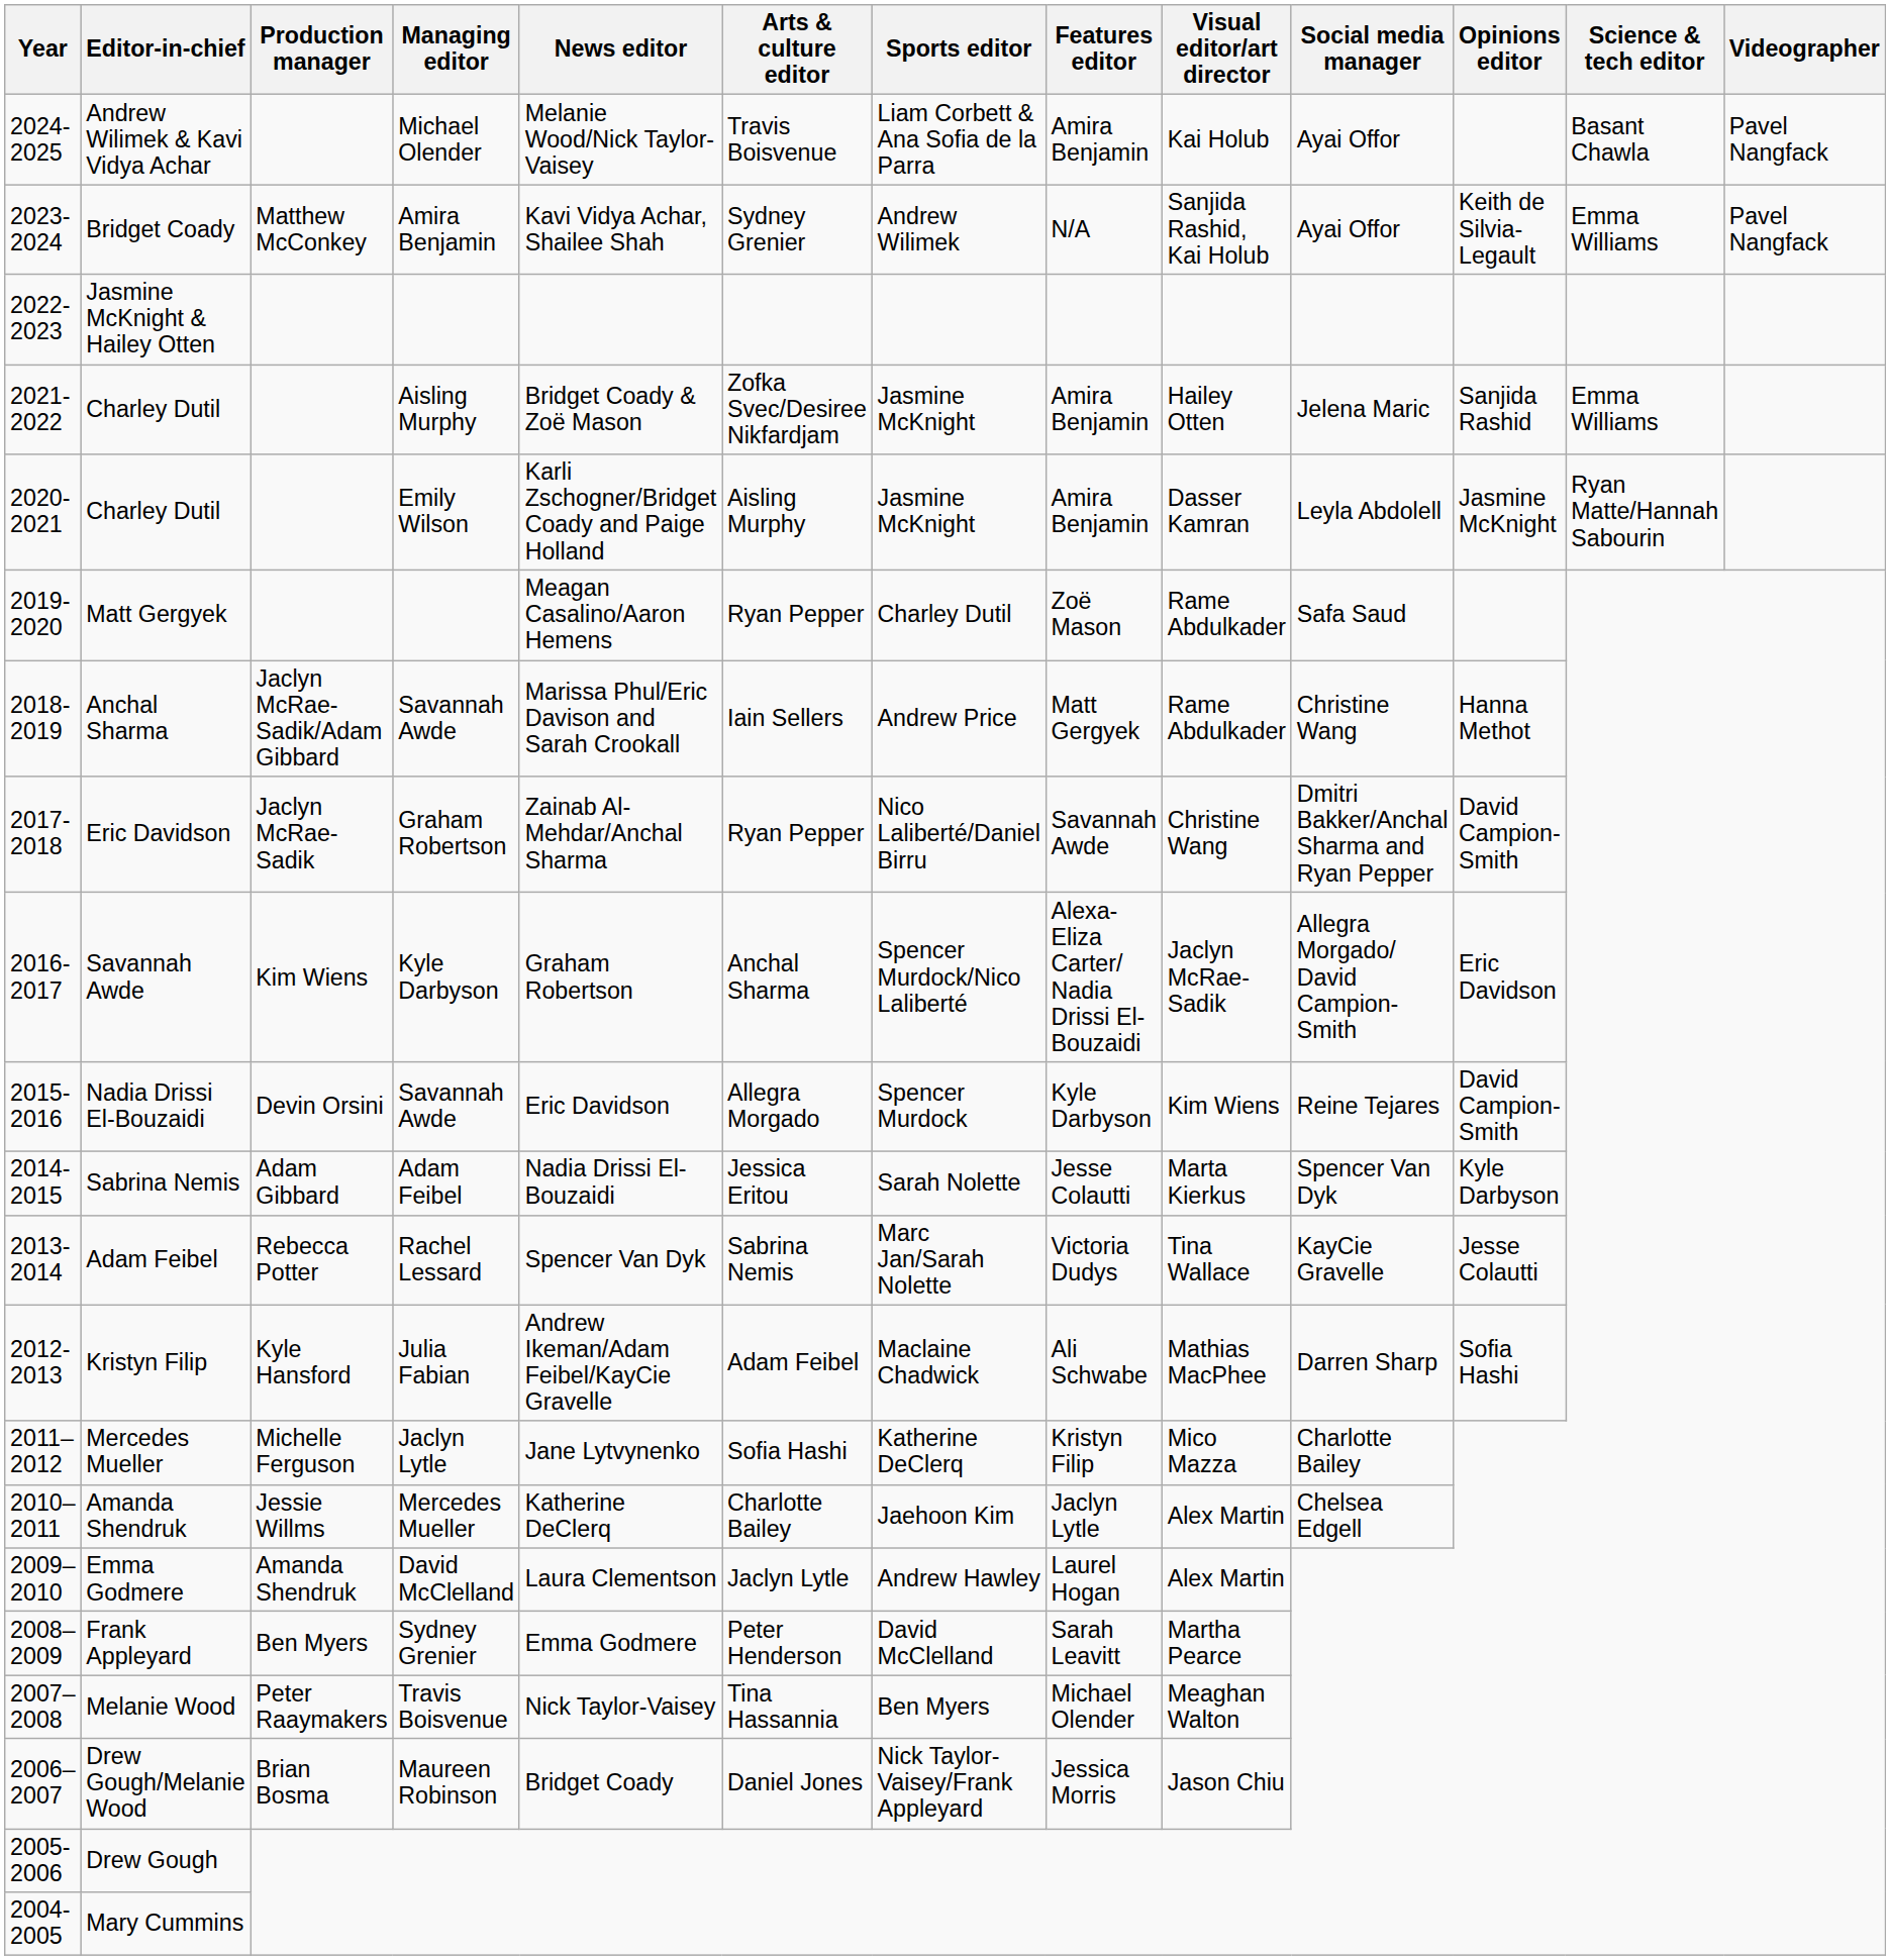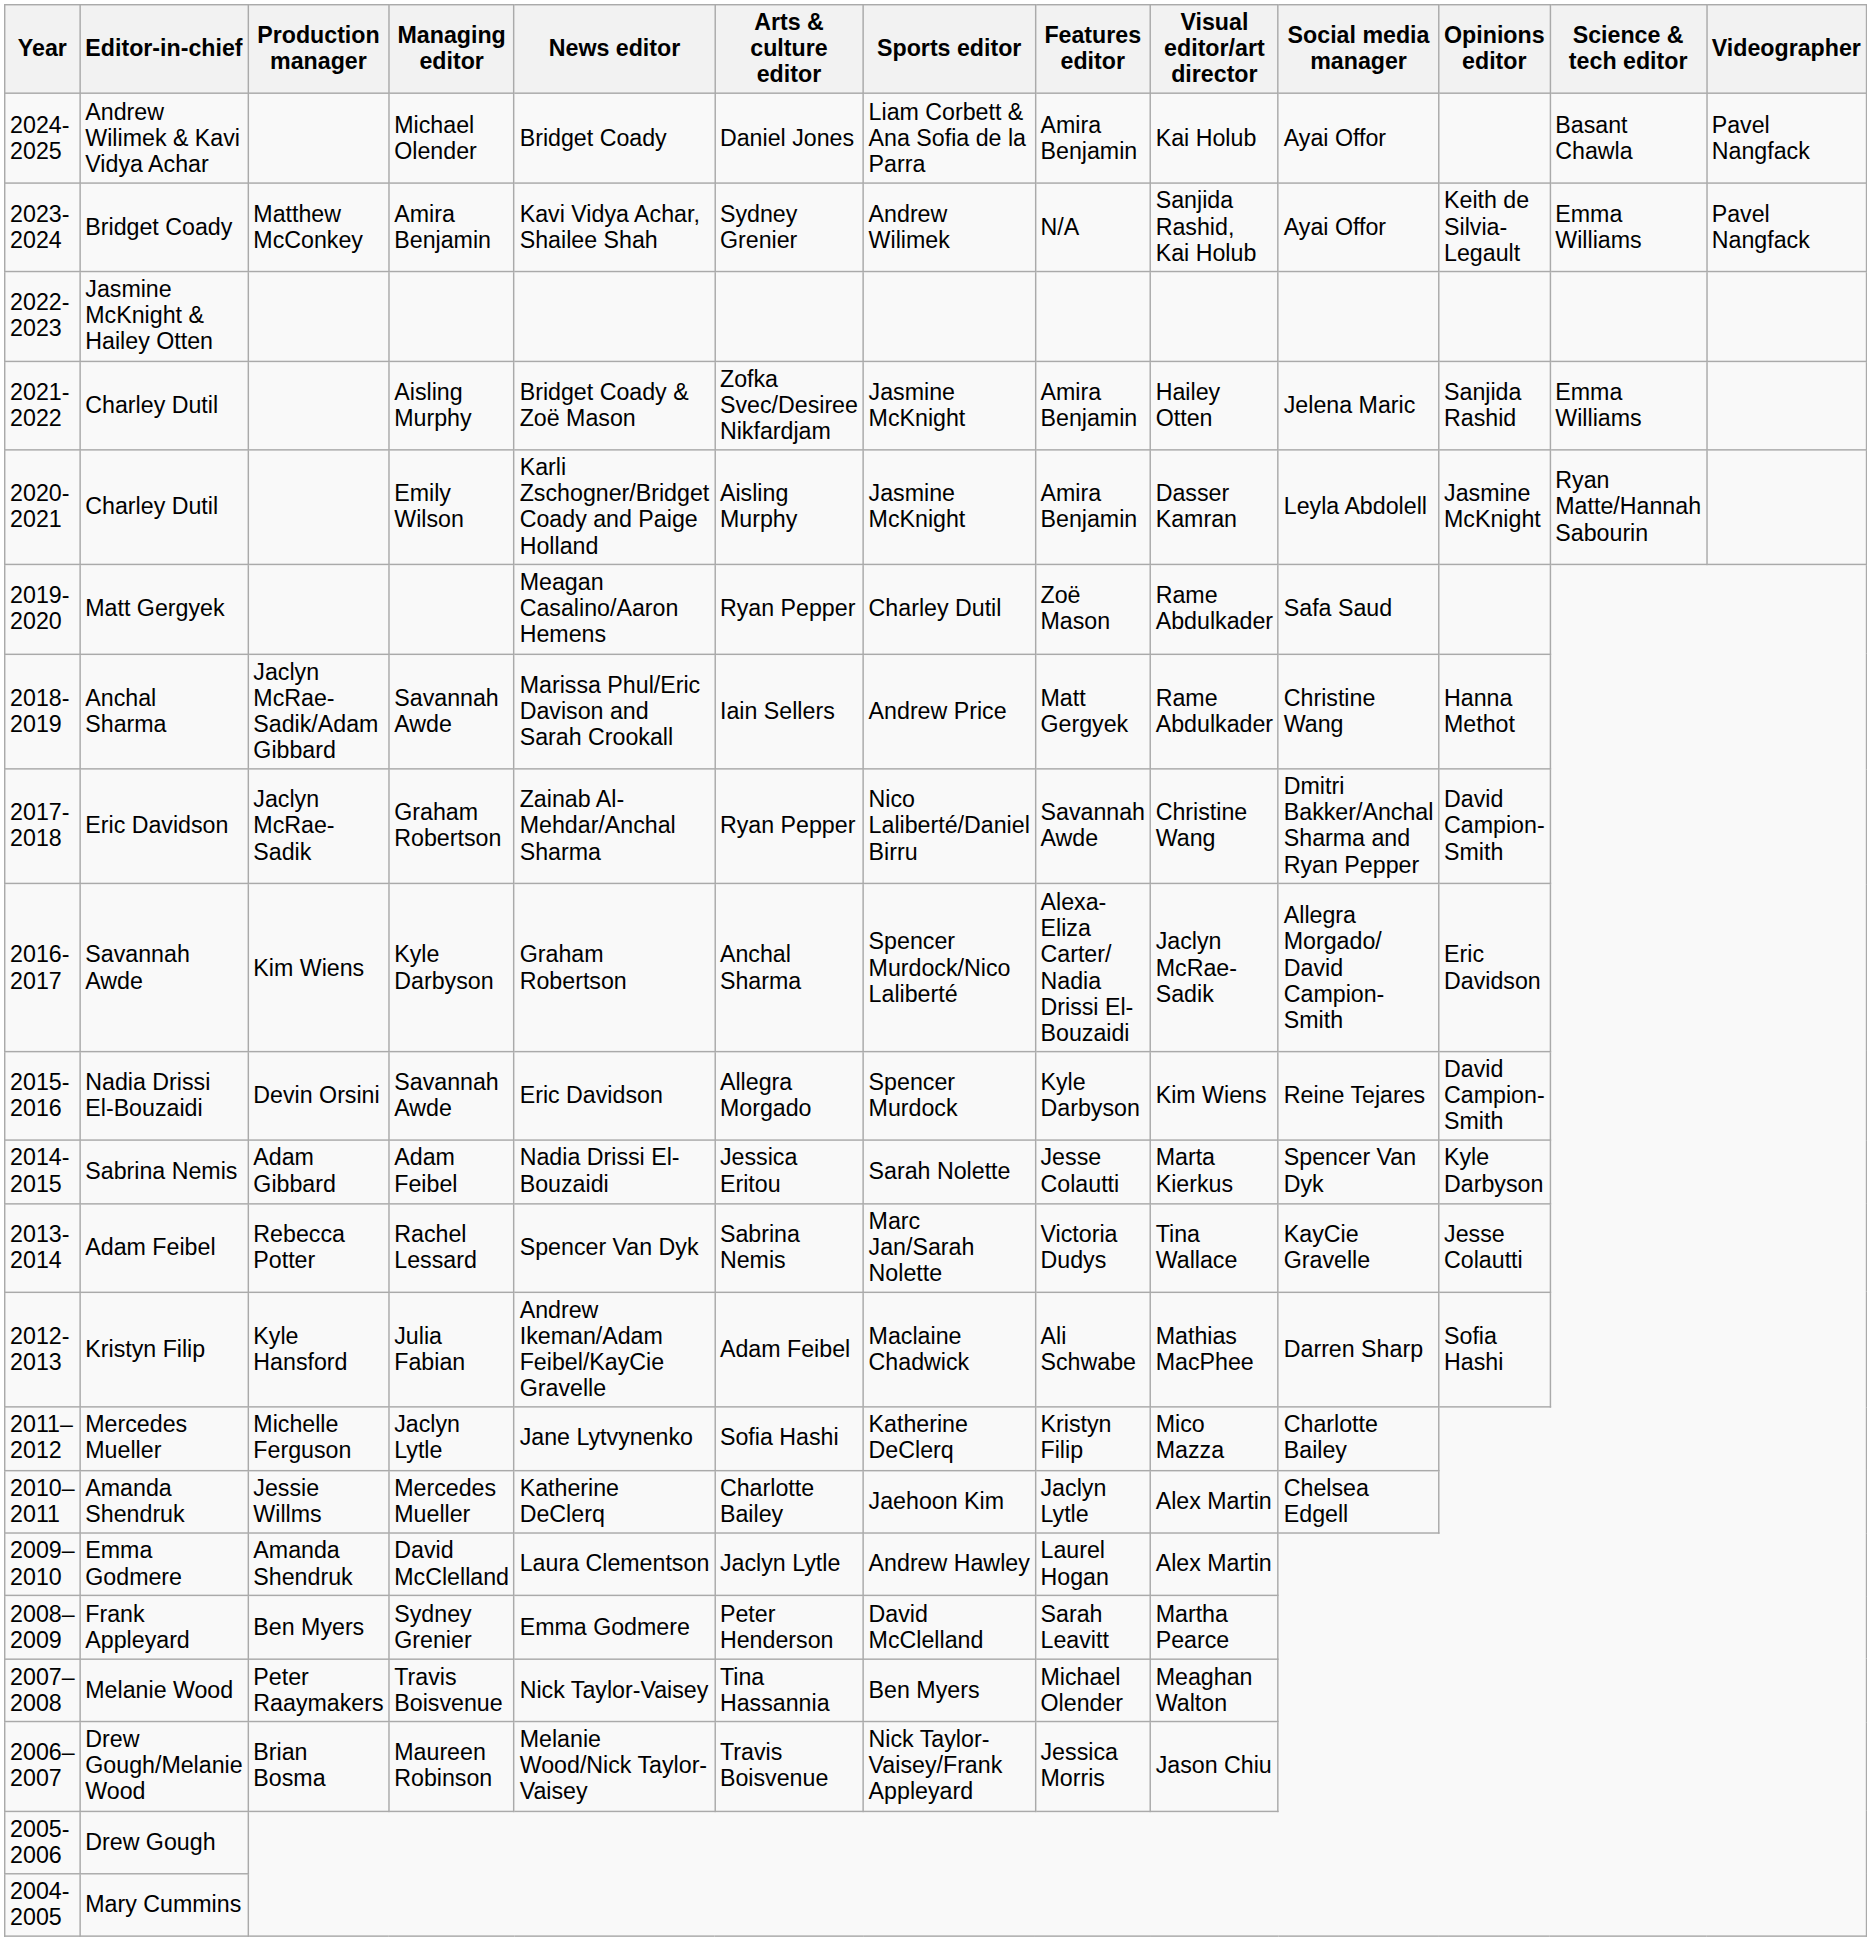Andrew Wilimek & Kavi Vidya Achar | News editor: Melanie Wood/Nick Taylor-Vaisey -> Bridget Coady
Andrew Wilimek & Kavi Vidya Achar | Arts & culture editor: Travis Boisvenue -> Daniel Jones
Drew Gough/Melanie Wood | News editor: Bridget Coady -> Melanie Wood/Nick Taylor-Vaisey
Drew Gough/Melanie Wood | Arts & culture editor: Daniel Jones -> Travis Boisvenue
